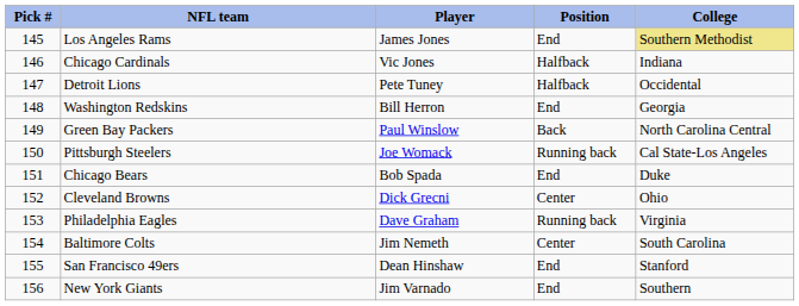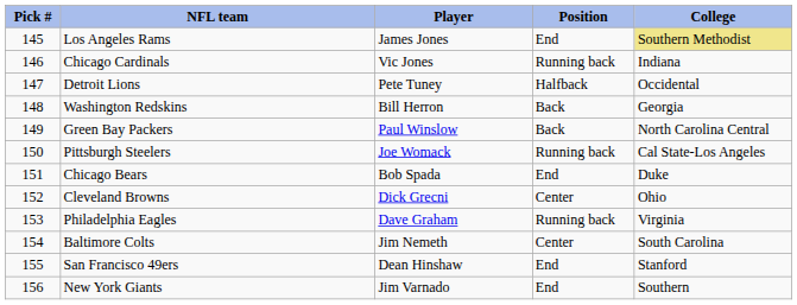Chicago Cardinals | Position: Halfback -> Running back
Washington Redskins | Position: End -> Back
